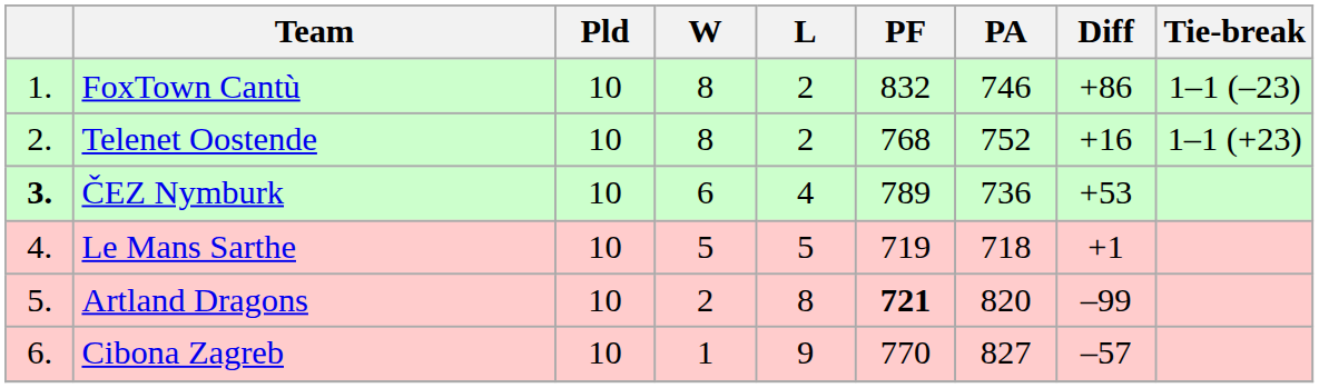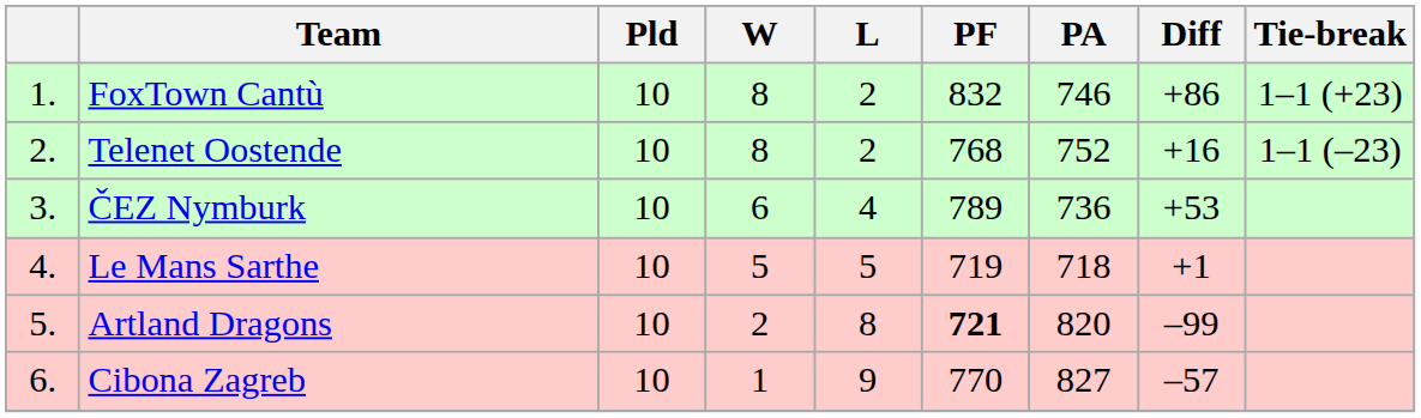FoxTown Cantù | Tie-break: 1–1 (–23) -> 1–1 (+23)
Telenet Oostende | Tie-break: 1–1 (+23) -> 1–1 (–23)
ČEZ Nymburk | column 1: bold -> normal
